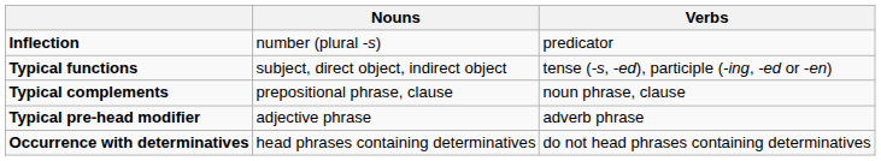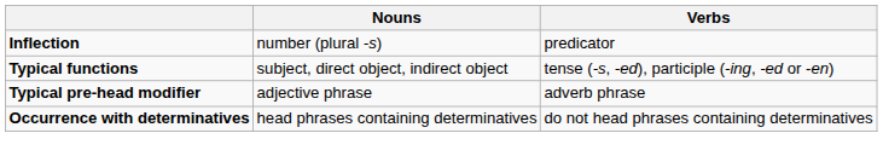- row: Typical complements | prepositional phrase, clause | noun phrase, clause
